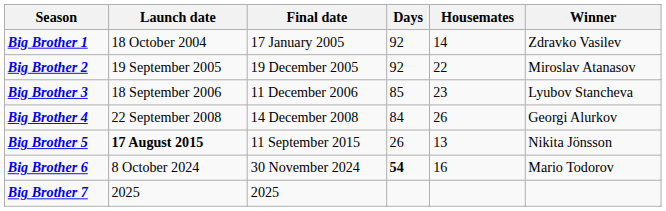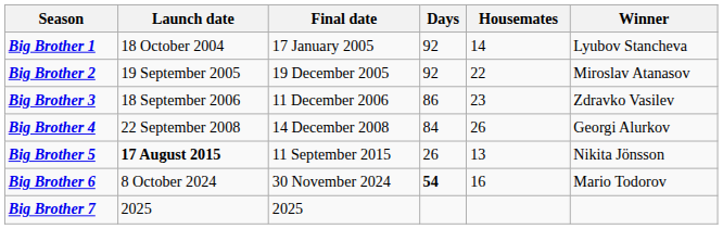Big Brother 1 | Winner: Zdravko Vasilev -> Lyubov Stancheva
Big Brother 3 | Days: 85 -> 86
Big Brother 3 | Winner: Lyubov Stancheva -> Zdravko Vasilev
